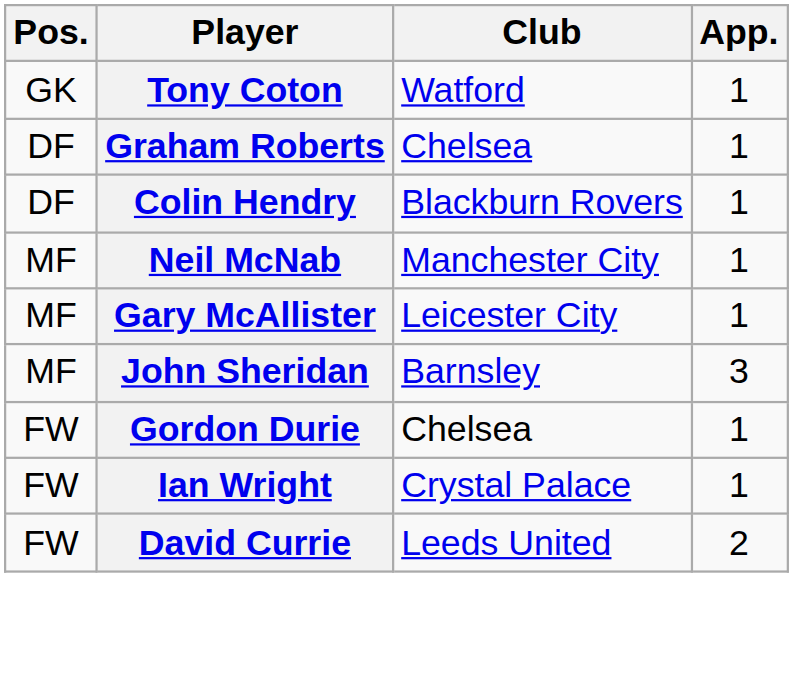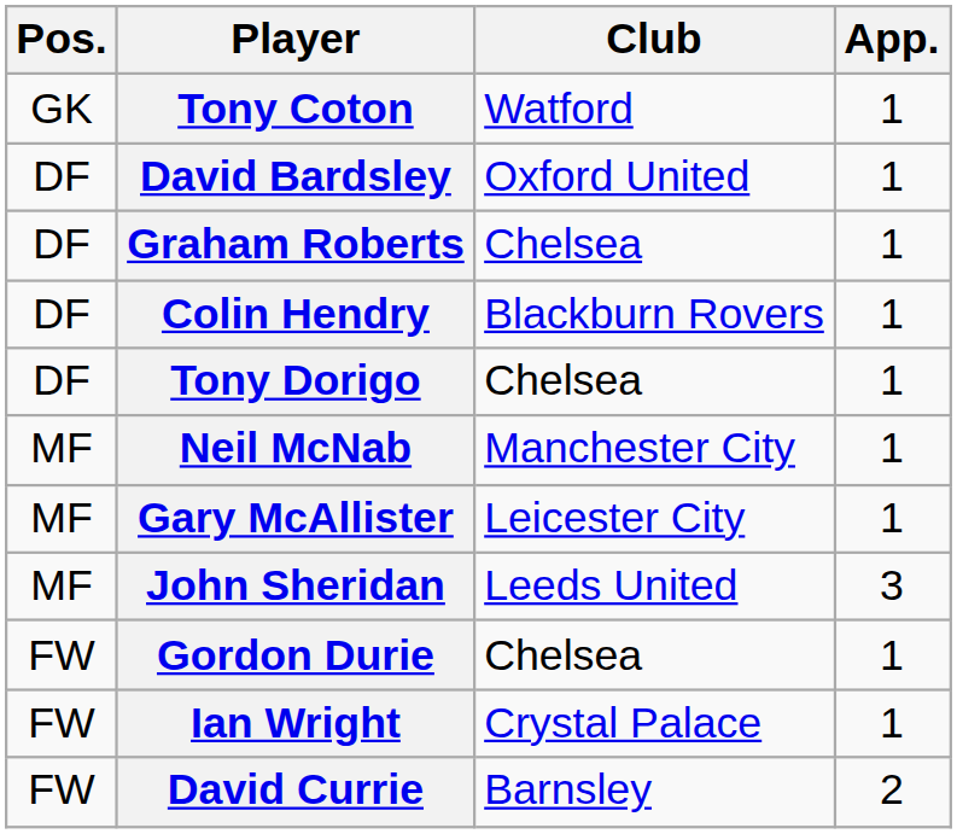+ row: DF | David Bardsley | Oxford United | 1
+ row: DF | Tony Dorigo | Chelsea | 1
John Sheridan | Club: Barnsley -> Leeds United
David Currie | Club: Leeds United -> Barnsley
